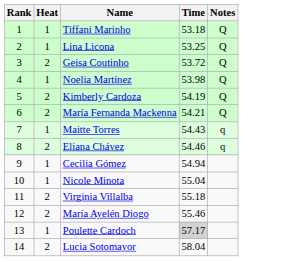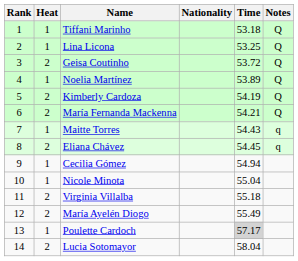+ column: Nationality
Noelia Martínez | Time: 53.98 -> 53.89
Eliana Chávez | Time: 54.46 -> 54.45
María Ayelén Diogo | Time: 55.46 -> 55.49
